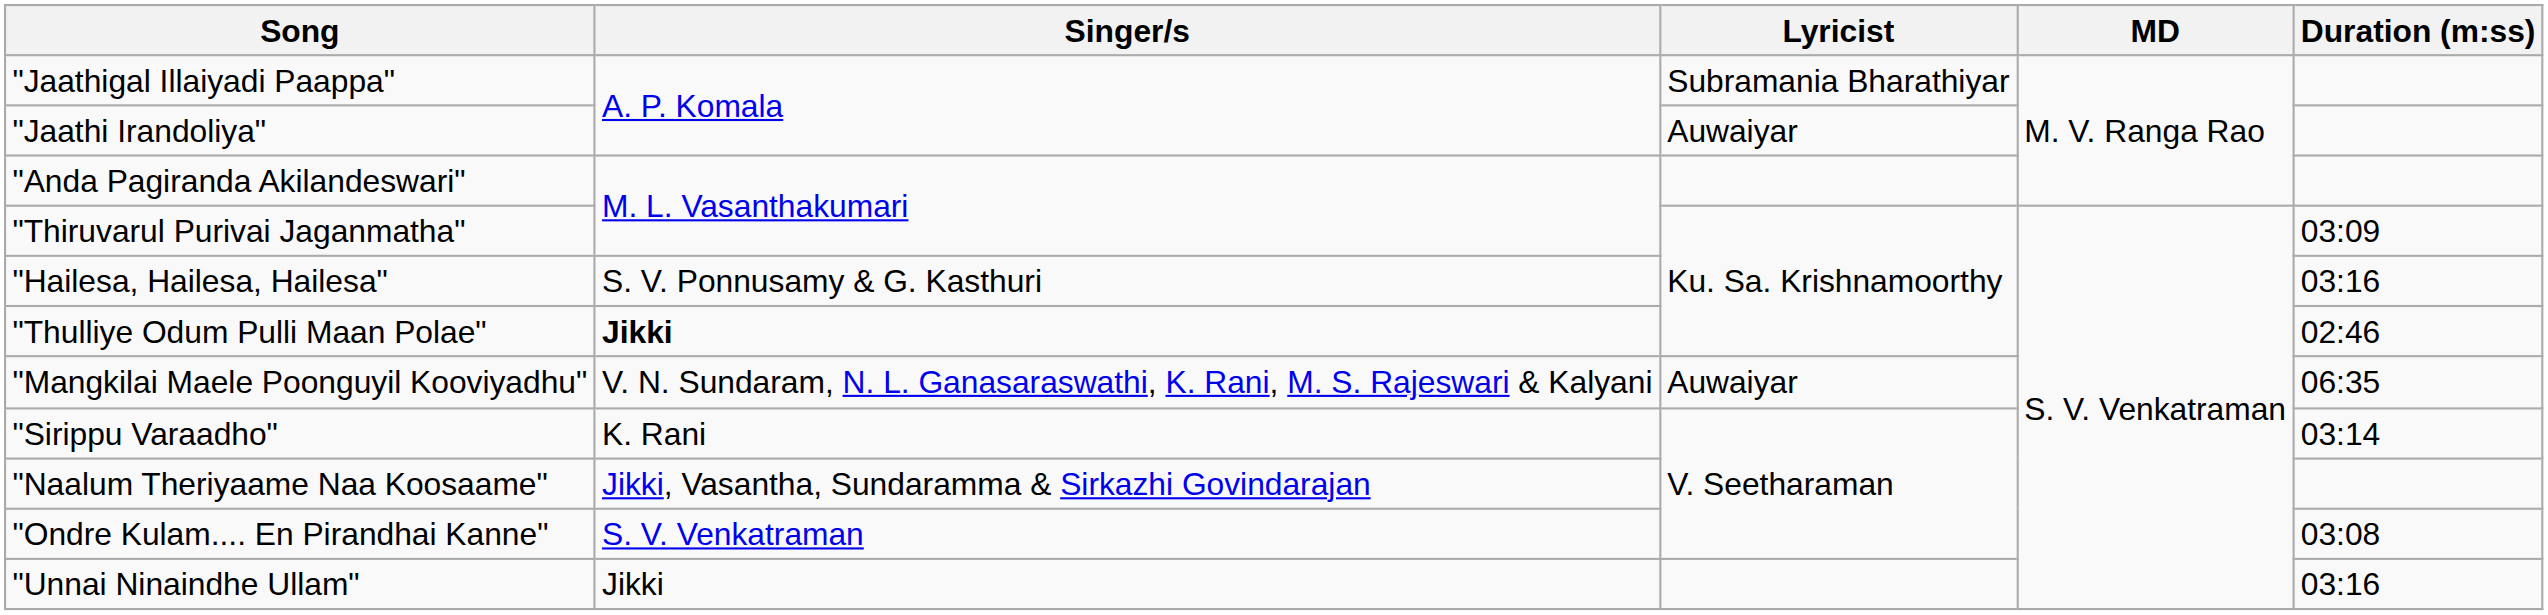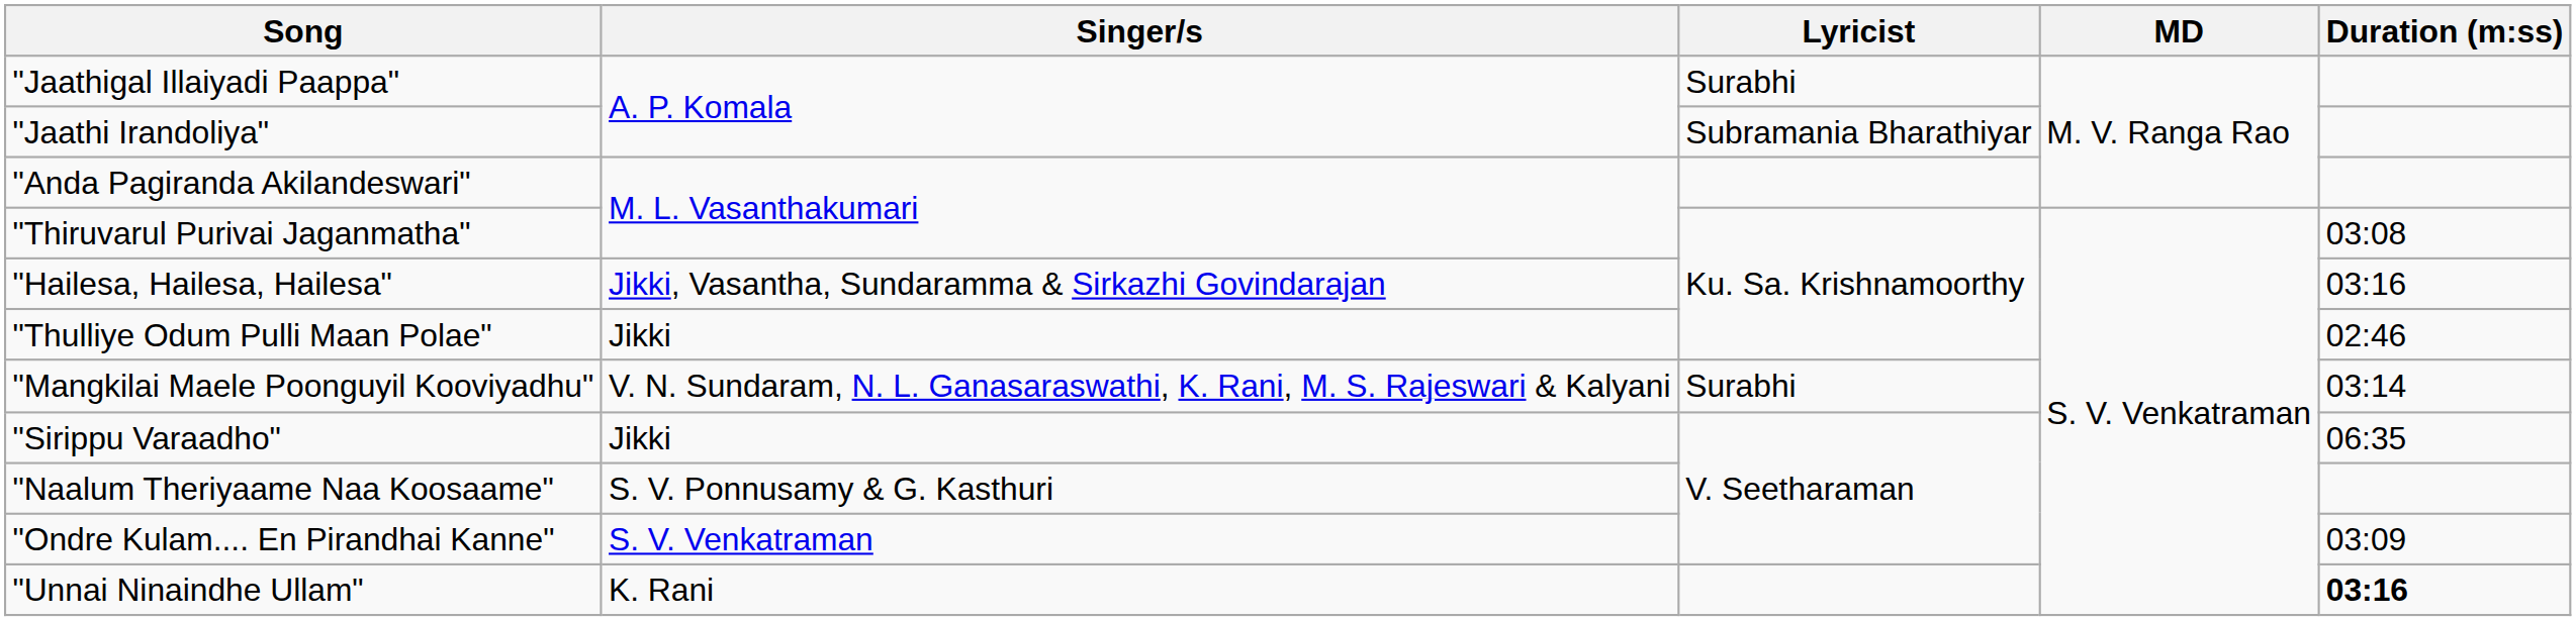"Jaathigal Illaiyadi Paappa" | Lyricist: Subramania Bharathiyar -> Surabhi
"Jaathi Irandoliya" | Lyricist: Auwaiyar -> Subramania Bharathiyar
"Thiruvarul Purivai Jaganmatha" | Duration (m:ss): 03:09 -> 03:08
"Hailesa, Hailesa, Hailesa" | Singer/s: S. V. Ponnusamy & G. Kasthuri -> Jikki, Vasantha, Sundaramma & Sirkazhi Govindarajan
"Thulliye Odum Pulli Maan Polae" | Singer/s: bold -> normal
"Mangkilai Maele Poonguyil Kooviyadhu" | Lyricist: Auwaiyar -> Surabhi
"Mangkilai Maele Poonguyil Kooviyadhu" | Duration (m:ss): 06:35 -> 03:14
"Sirippu Varaadho" | Singer/s: K. Rani -> Jikki
"Sirippu Varaadho" | Duration (m:ss): 03:14 -> 06:35
"Naalum Theriyaame Naa Koosaame" | Singer/s: Jikki, Vasantha, Sundaramma & Sirkazhi Govindarajan -> S. V. Ponnusamy & G. Kasthuri
"Ondre Kulam.... En Pirandhai Kanne" | Duration (m:ss): 03:08 -> 03:09
"Unnai Ninaindhe Ullam" | Singer/s: Jikki -> K. Rani
"Unnai Ninaindhe Ullam" | Duration (m:ss): normal -> bold
